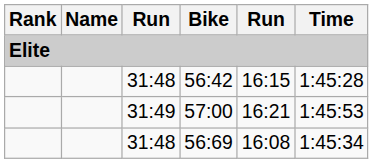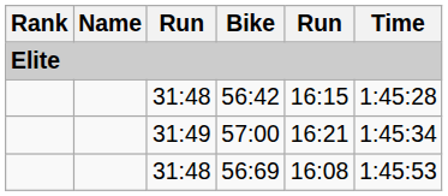57:00 | Time: 1:45:53 -> 1:45:34
56:69 | Time: 1:45:34 -> 1:45:53
